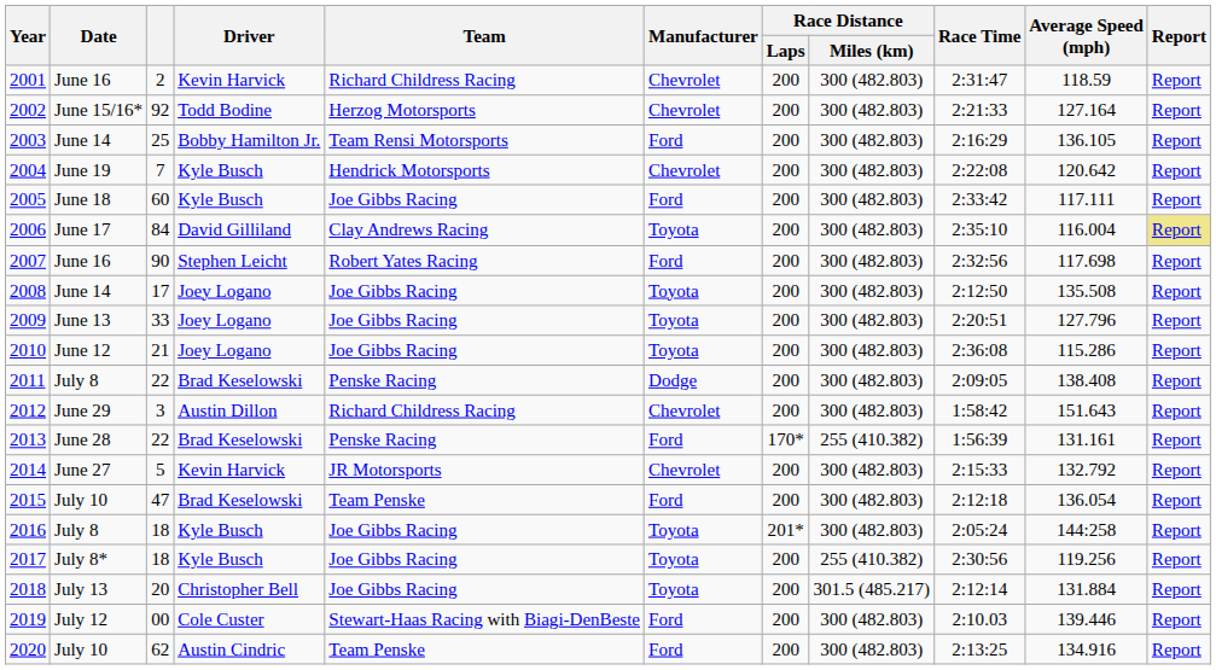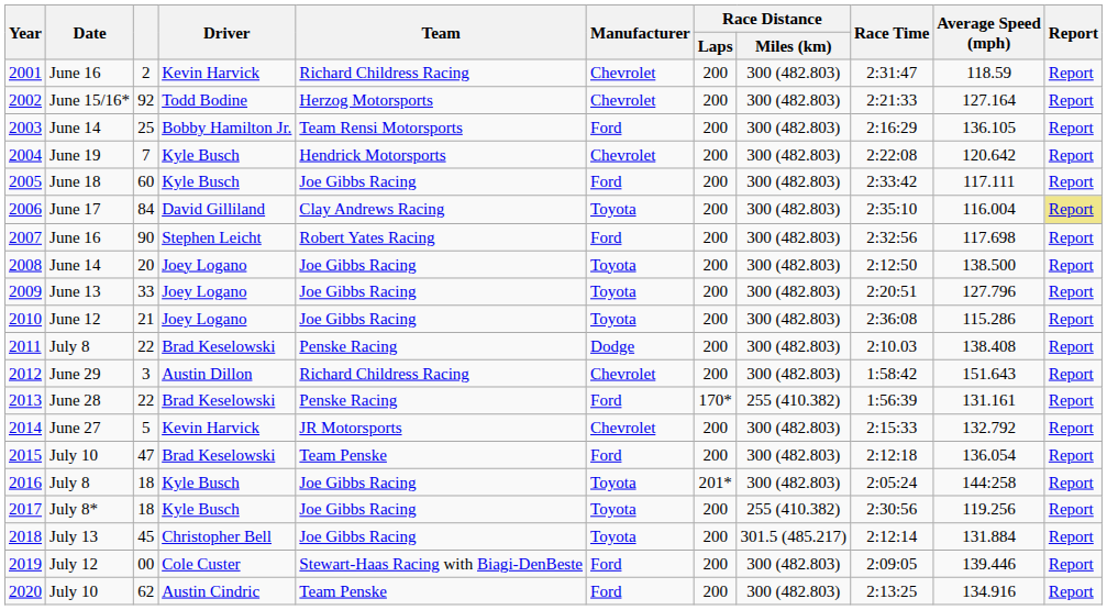2008 | column 3: 17 -> 20
2008 | Average Speed (mph): 135.508 -> 138.500
2011 | Race Time: 2:09:05 -> 2:10.03
2018 | column 3: 20 -> 45
2019 | Race Time: 2:10.03 -> 2:09:05
